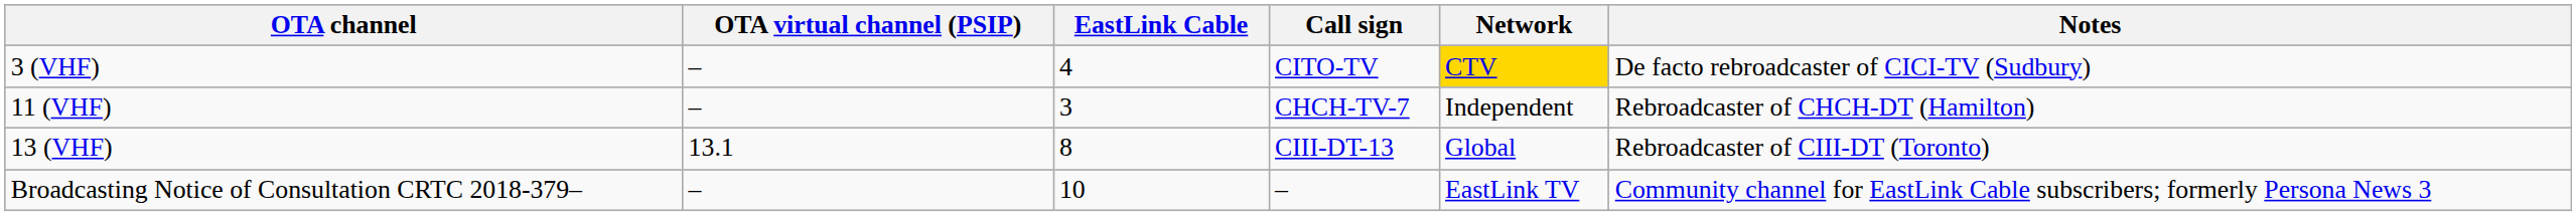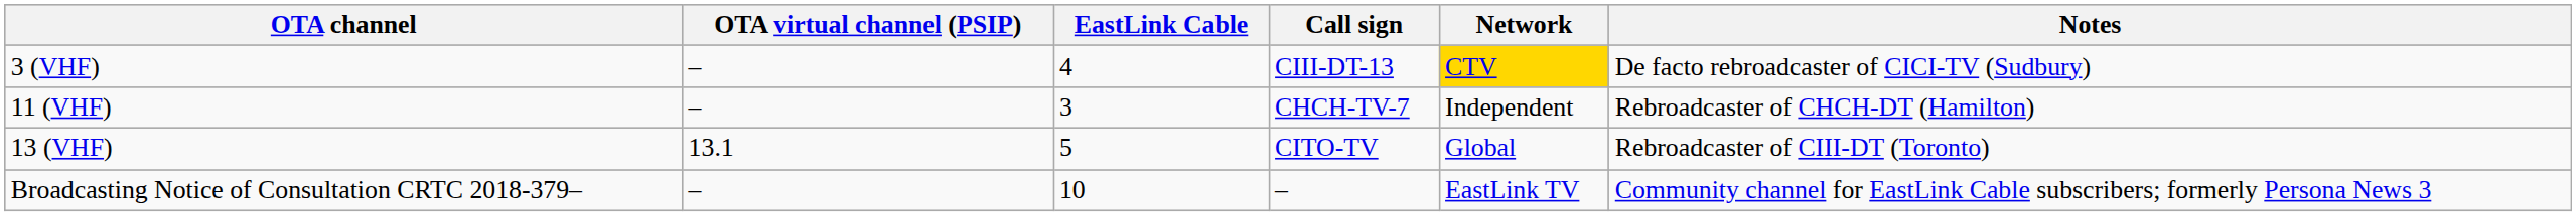3 (VHF) | Call sign: CITO-TV -> CIII-DT-13
13 (VHF) | EastLink Cable: 8 -> 5
13 (VHF) | Call sign: CIII-DT-13 -> CITO-TV
